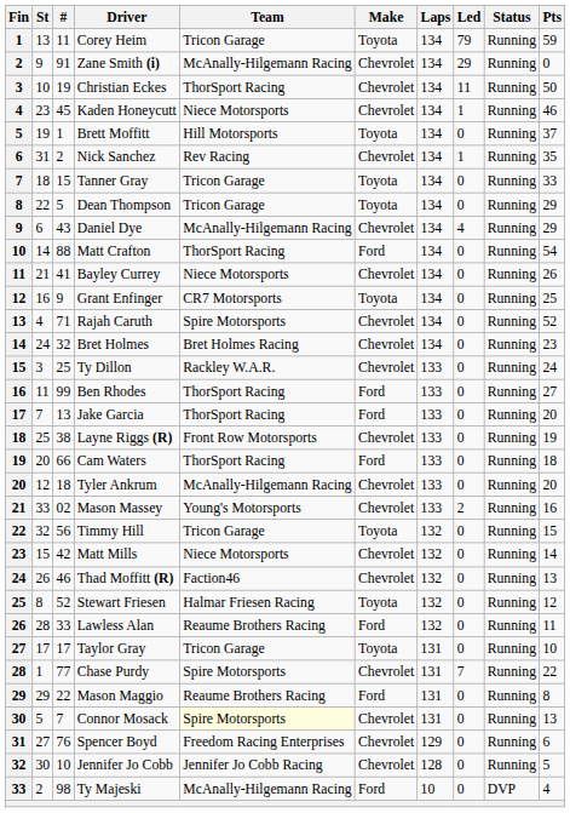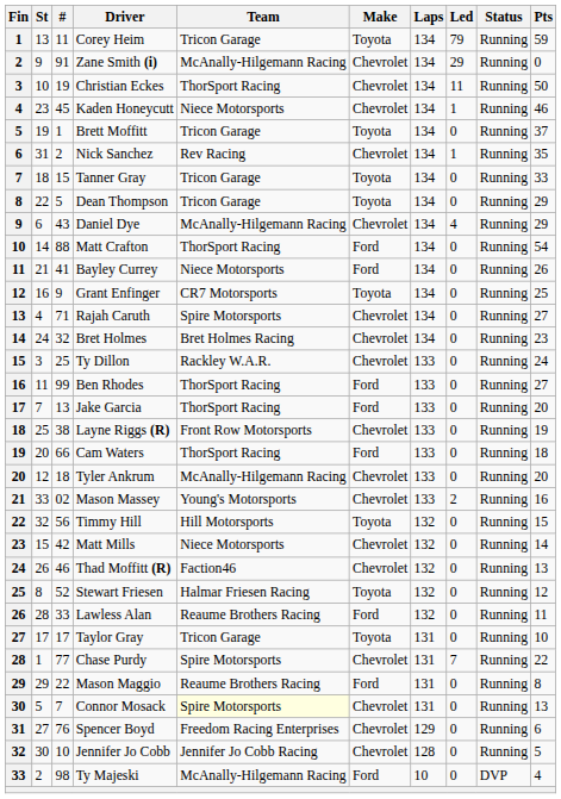Brett Moffitt | Team: Hill Motorsports -> Tricon Garage
Bayley Currey | Make: Chevrolet -> Ford
Rajah Caruth | Pts: 52 -> 27
Timmy Hill | Team: Tricon Garage -> Hill Motorsports
